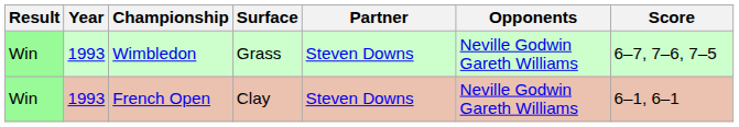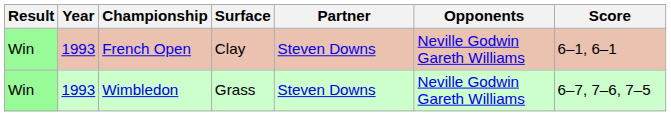rows swapped: French Open <-> Wimbledon
